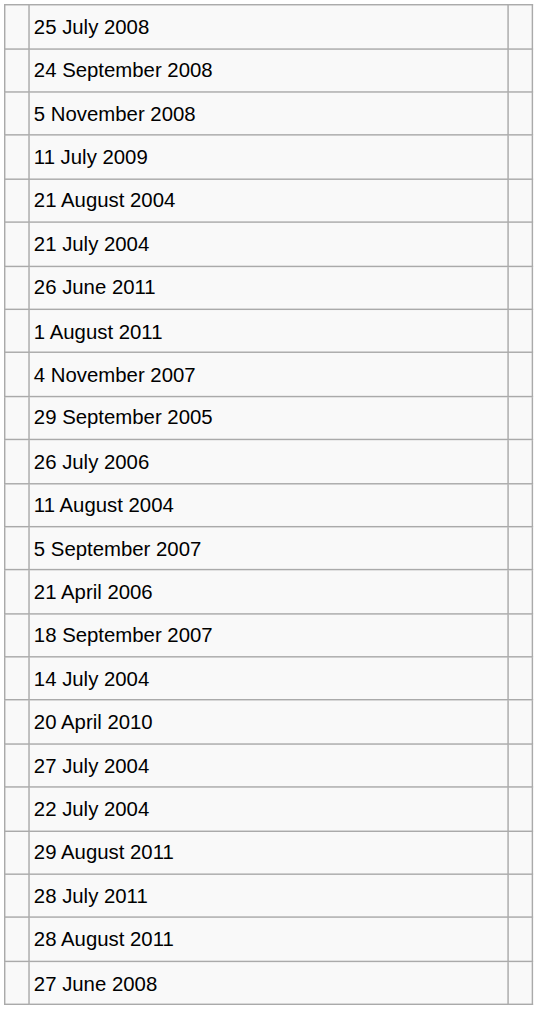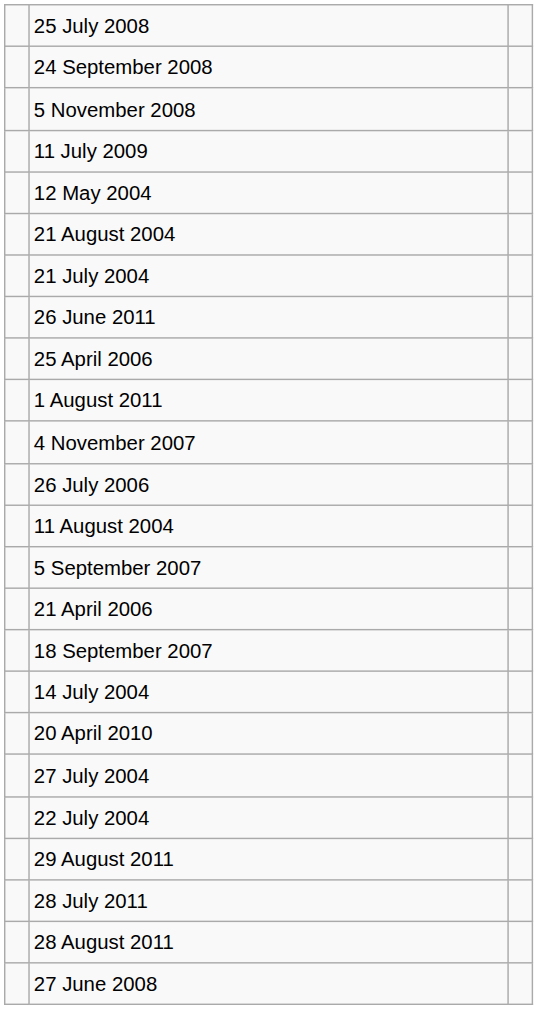+ row: 12 May 2004
+ row: 25 April 2006
- row: 29 September 2005
